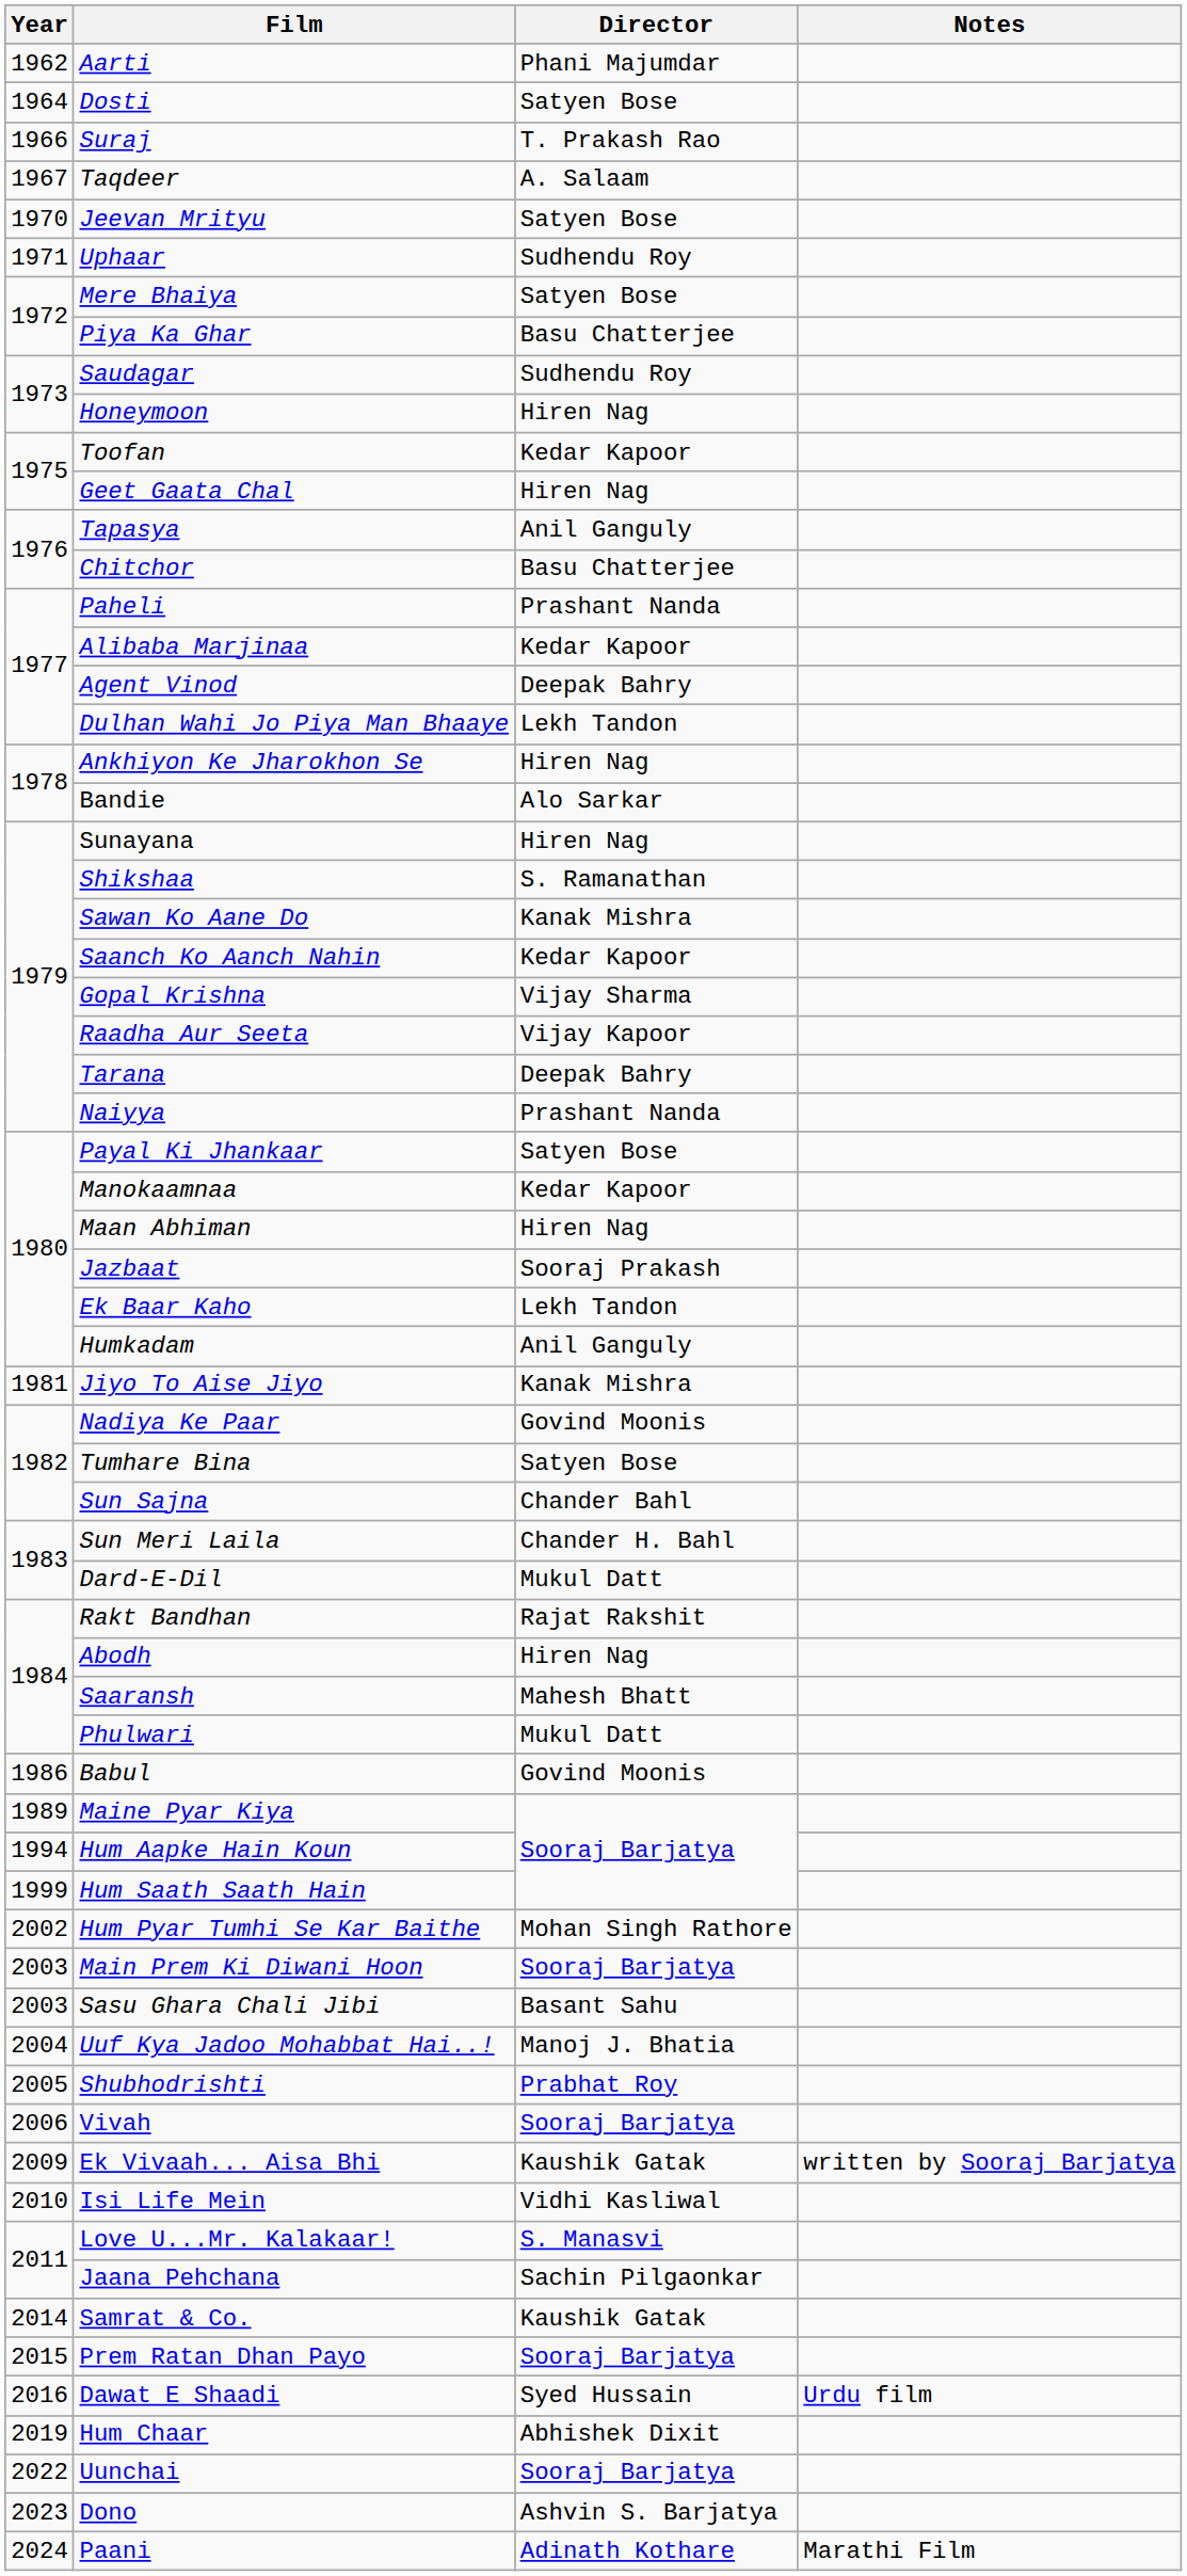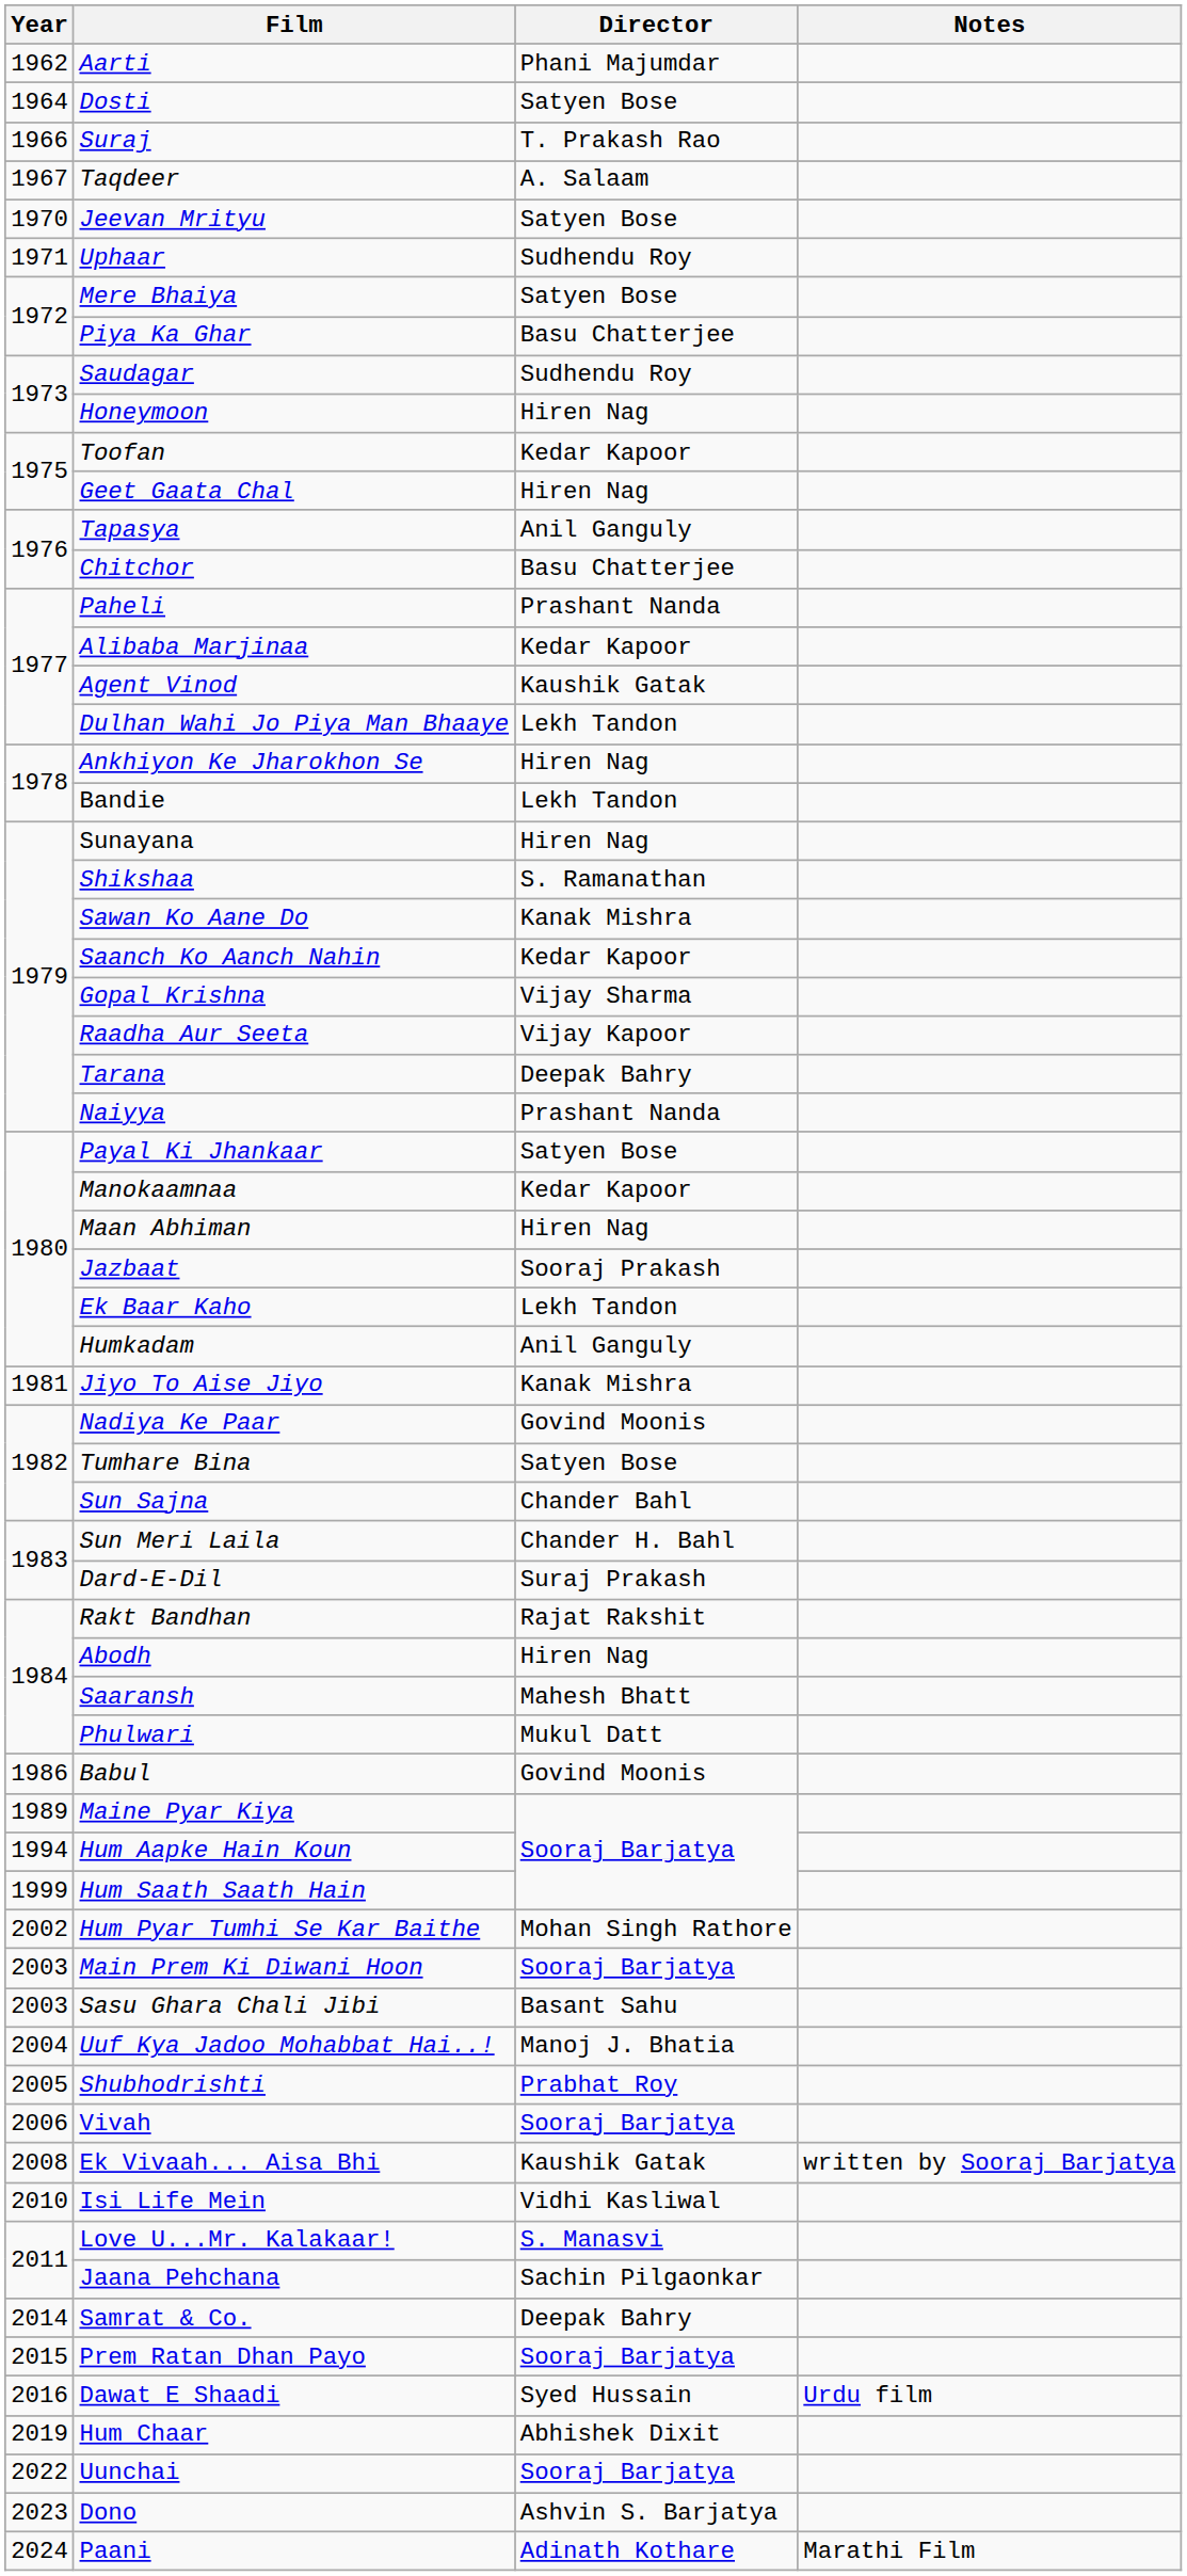Agent Vinod | Director: Deepak Bahry -> Kaushik Gatak
Bandie | Director: Alo Sarkar -> Lekh Tandon
Dard-E-Dil | Director: Mukul Datt -> Suraj Prakash
Ek Vivaah... Aisa Bhi | Year: 2009 -> 2008
Samrat & Co. | Director: Kaushik Gatak -> Deepak Bahry
